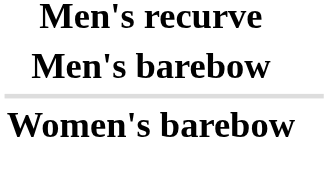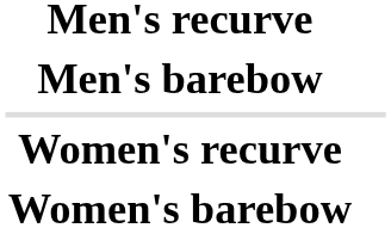+ row: Women's recurve
